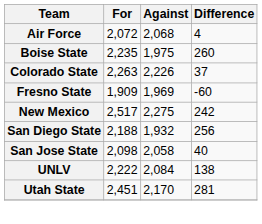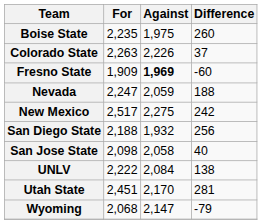- row: Air Force | 2,072 | 2,068 | 4
Fresno State | Against: normal -> bold
+ row: Nevada | 2,247 | 2,059 | 188
+ row: Wyoming | 2,068 | 2,147 | -79
